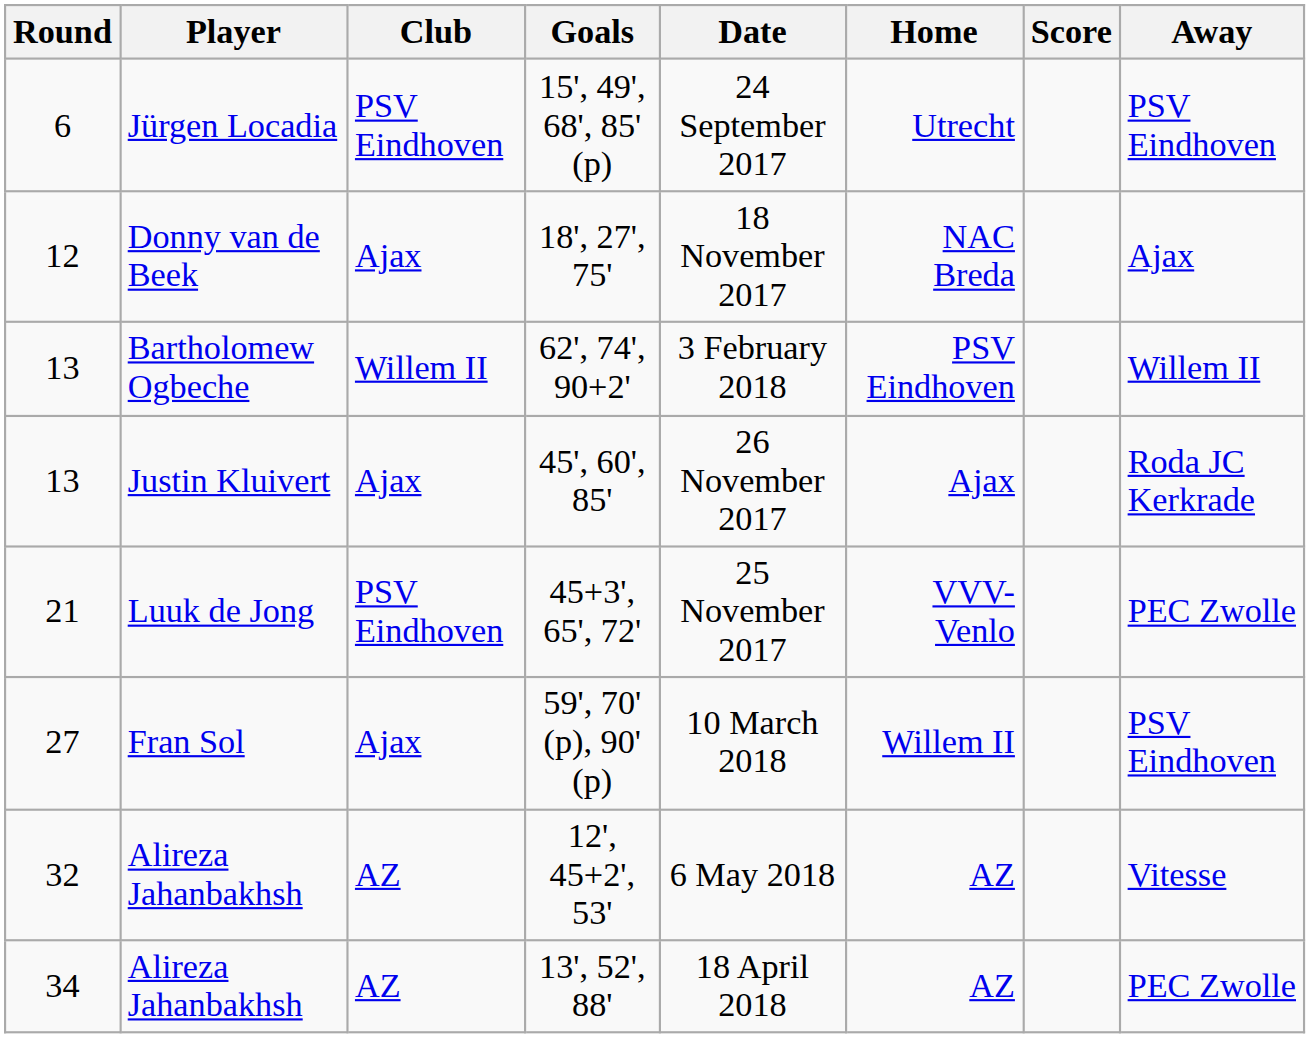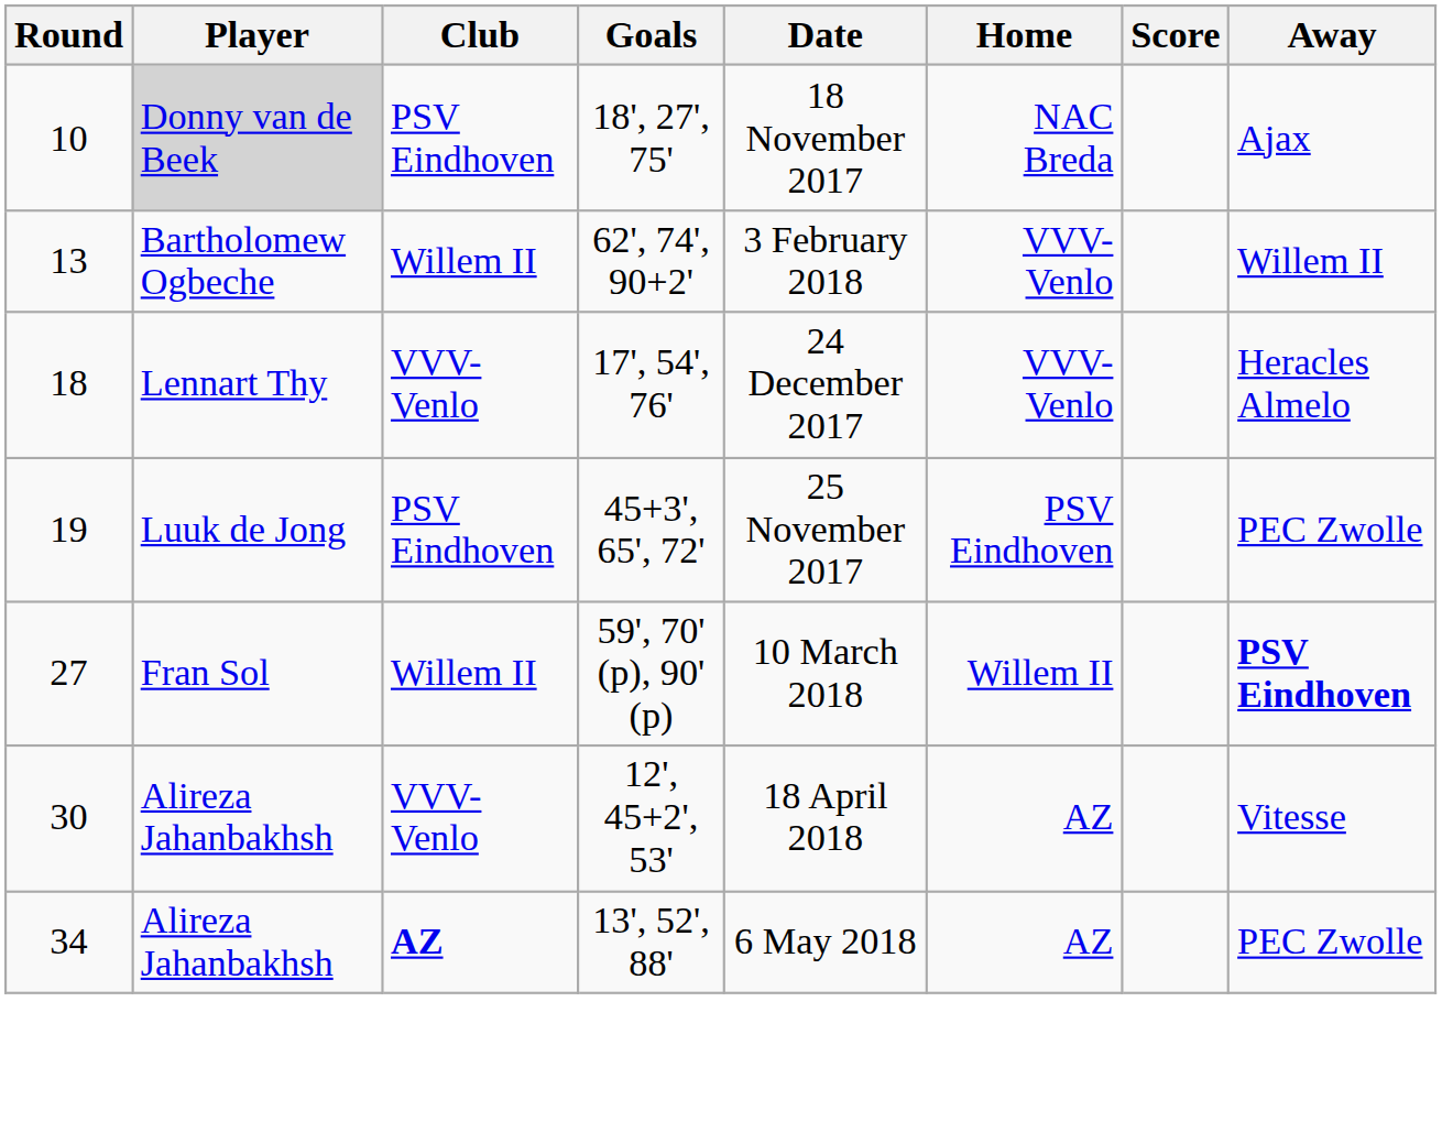- row: 6 | Jürgen Locadia | PSV Eindhoven | 15', 49', 68', 85' (p) | 24 September 2017 | Utrecht | PSV Eindhoven
18', 27', 75' | Round: 12 -> 10
18', 27', 75' | Player: no background -> lightgrey background
18', 27', 75' | Club: Ajax -> PSV Eindhoven
62', 74', 90+2' | Home: PSV Eindhoven -> VVV-Venlo
- row: 13 | Justin Kluivert | Ajax | 45', 60', 85' | 26 November 2017 | Ajax | Roda JC Kerkrade
+ row: 18 | Lennart Thy | VVV-Venlo | 17', 54', 76' | 24 December 2017 | VVV-Venlo | Heracles Almelo
45+3', 65', 72' | Round: 21 -> 19
45+3', 65', 72' | Home: VVV-Venlo -> PSV Eindhoven
59', 70' (p), 90' (p) | Club: Ajax -> Willem II
59', 70' (p), 90' (p) | Away: normal -> bold
12', 45+2', 53' | Round: 32 -> 30
12', 45+2', 53' | Club: AZ -> VVV-Venlo
12', 45+2', 53' | Date: 6 May 2018 -> 18 April 2018
13', 52', 88' | Club: normal -> bold
13', 52', 88' | Date: 18 April 2018 -> 6 May 2018
